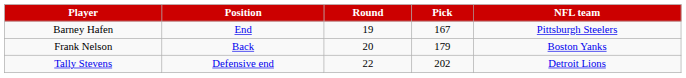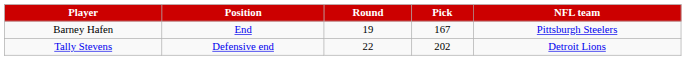- row: Frank Nelson | Back | 20 | 179 | Boston Yanks
